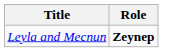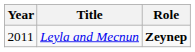+ column: Year | 2011
